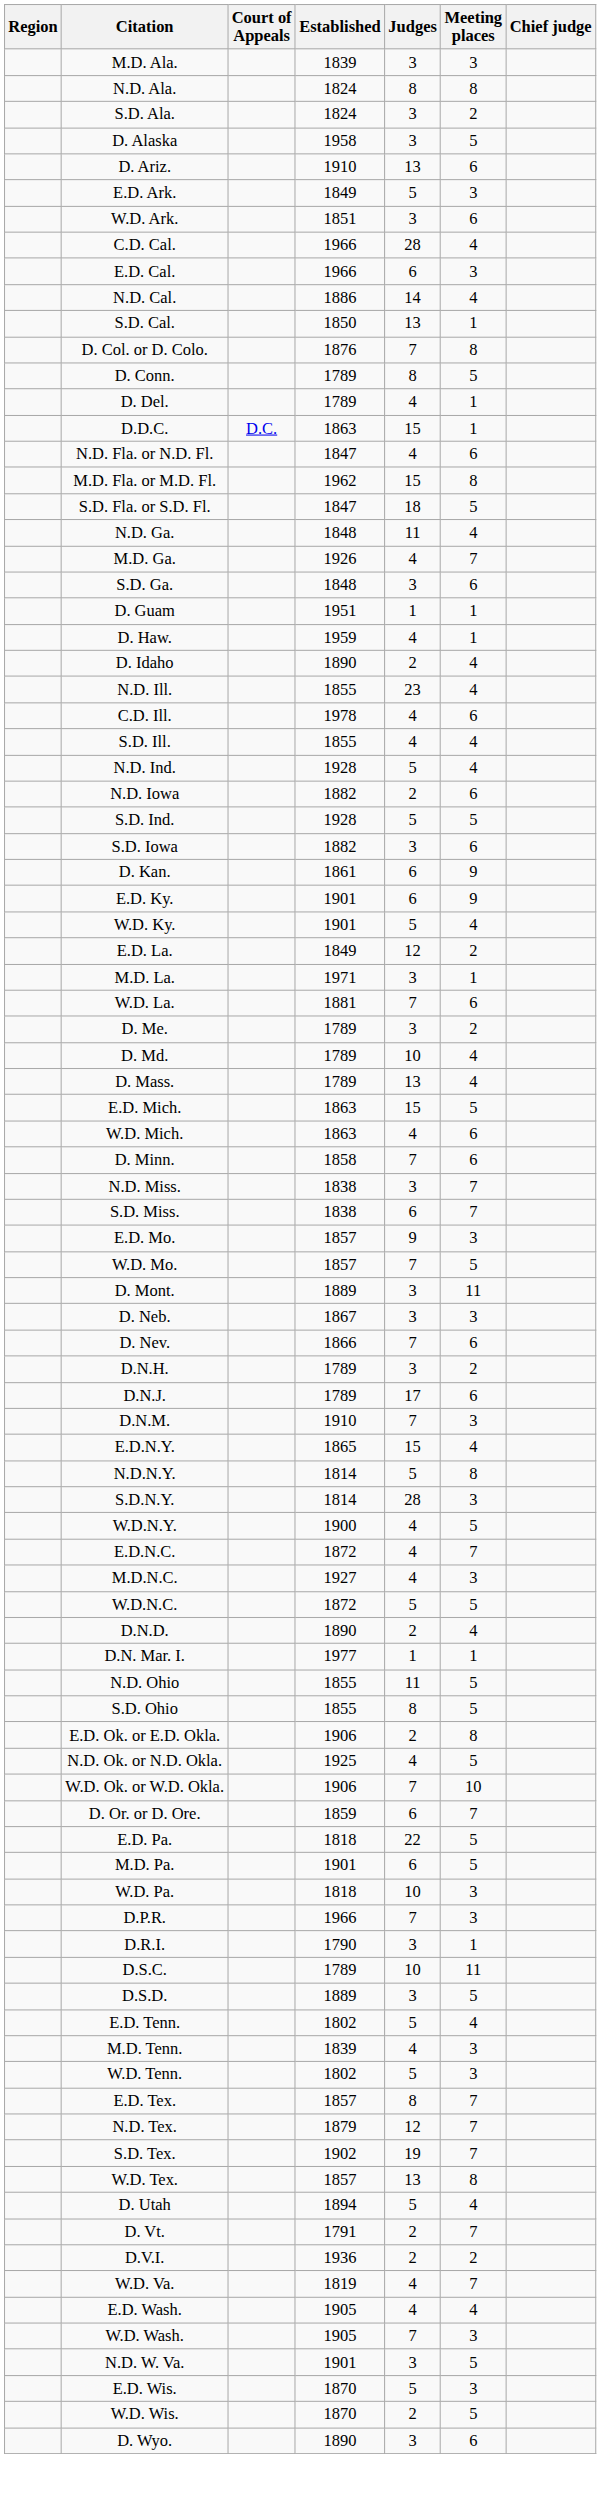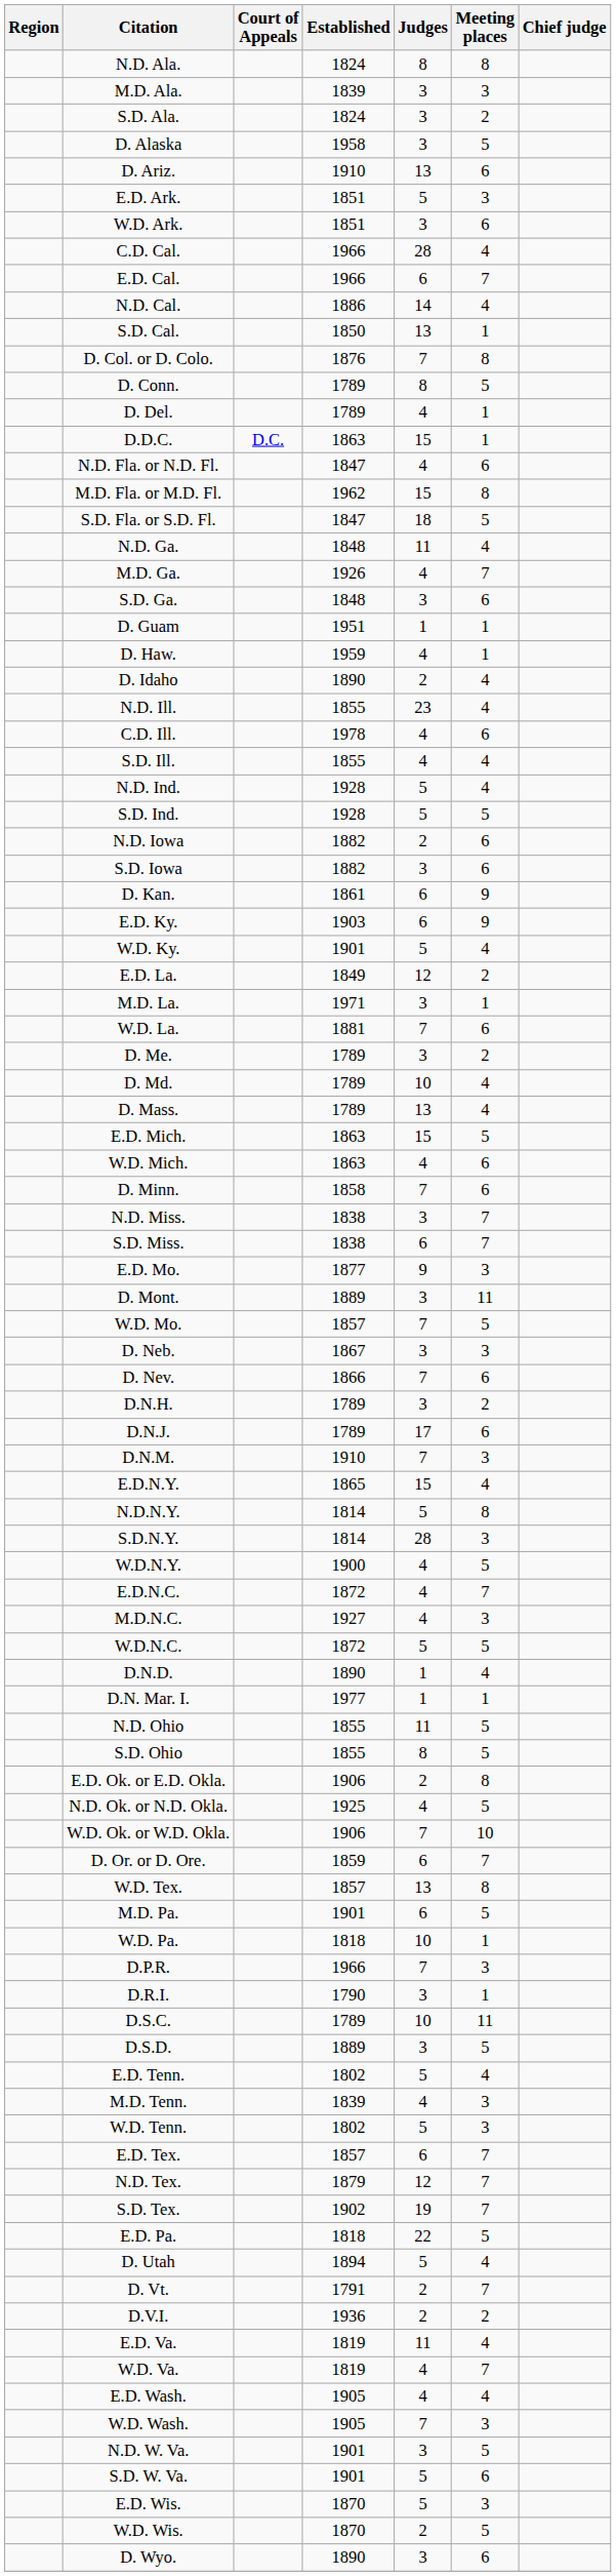rows swapped: N.D. Ala. <-> M.D. Ala.
E.D. Ark. | Established: 1849 -> 1851
E.D. Cal. | Meeting places: 3 -> 7
rows swapped: S.D. Ind. <-> N.D. Iowa
E.D. Ky. | Established: 1901 -> 1903
E.D. Mo. | Established: 1857 -> 1877
rows swapped: W.D. Mo. <-> D. Mont.
D.N.D. | Judges: 2 -> 1
rows swapped: E.D. Pa. <-> W.D. Tex.
W.D. Pa. | Meeting places: 3 -> 1
E.D. Tex. | Judges: 8 -> 6
+ row: E.D. Va. | 1819 | 11 | 4
+ row: S.D. W. Va. | 1901 | 5 | 6
